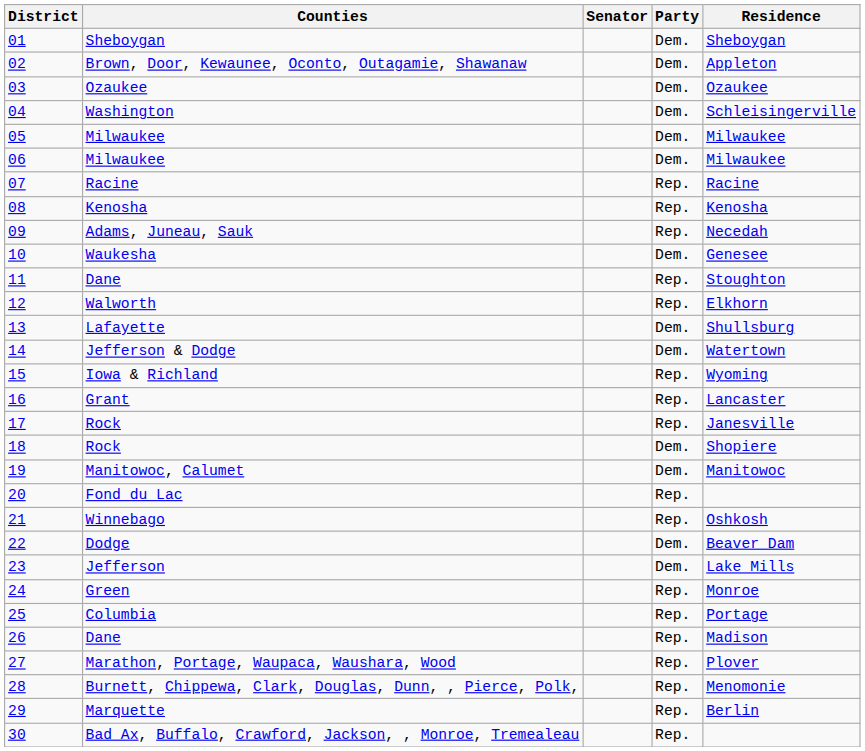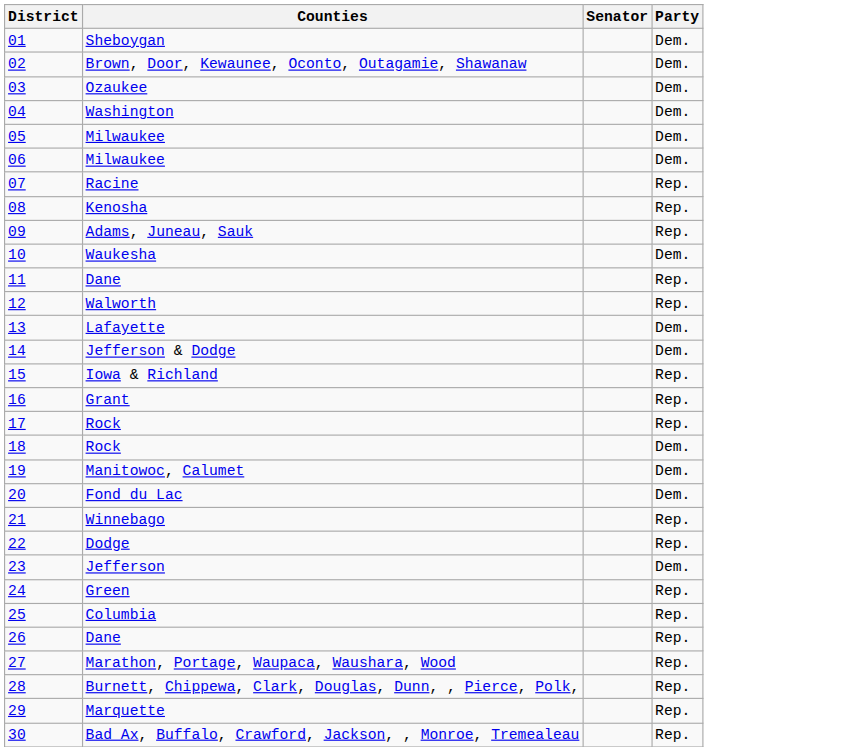- column: Residence | Sheboygan | Appleton | Ozaukee | Schleisingerville | Milwaukee | Milwaukee | Racine | Kenosha | Necedah | Genesee | Stoughton | Elkhorn | Shullsburg | Watertown | Wyoming | Lancaster | Janesville | Shopiere | Manitowoc | Oshkosh | Beaver Dam | Lake Mills | Monroe | Portage | Madison | Plover | Menomonie | Berlin
Fond du Lac | Party: Rep. -> Dem.
Dodge | Party: Dem. -> Rep.
